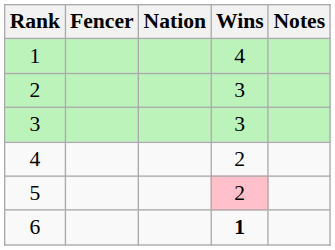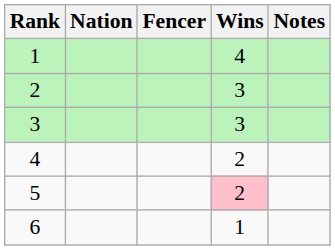columns swapped: Fencer <-> Nation
6 | Wins: bold -> normal
